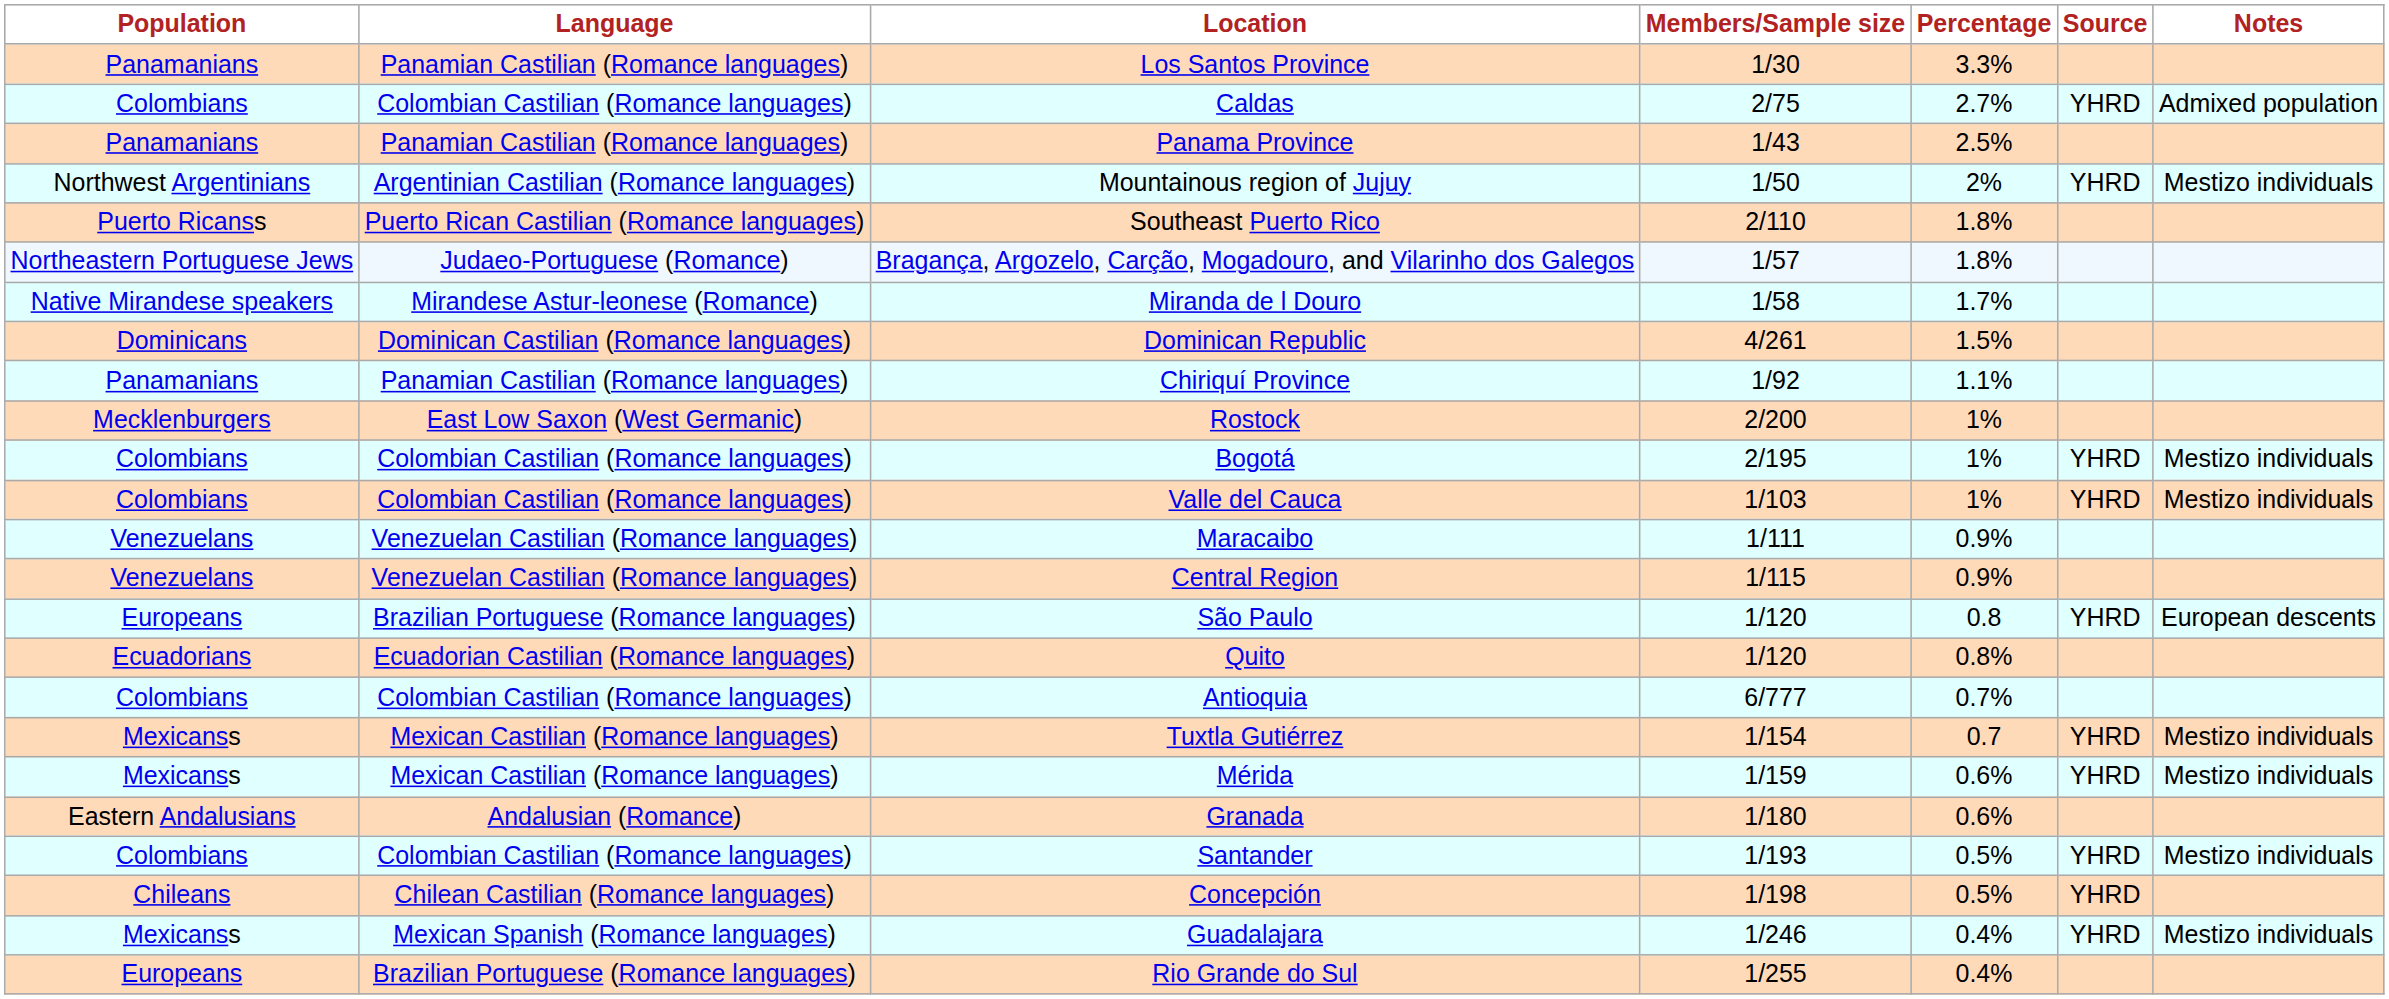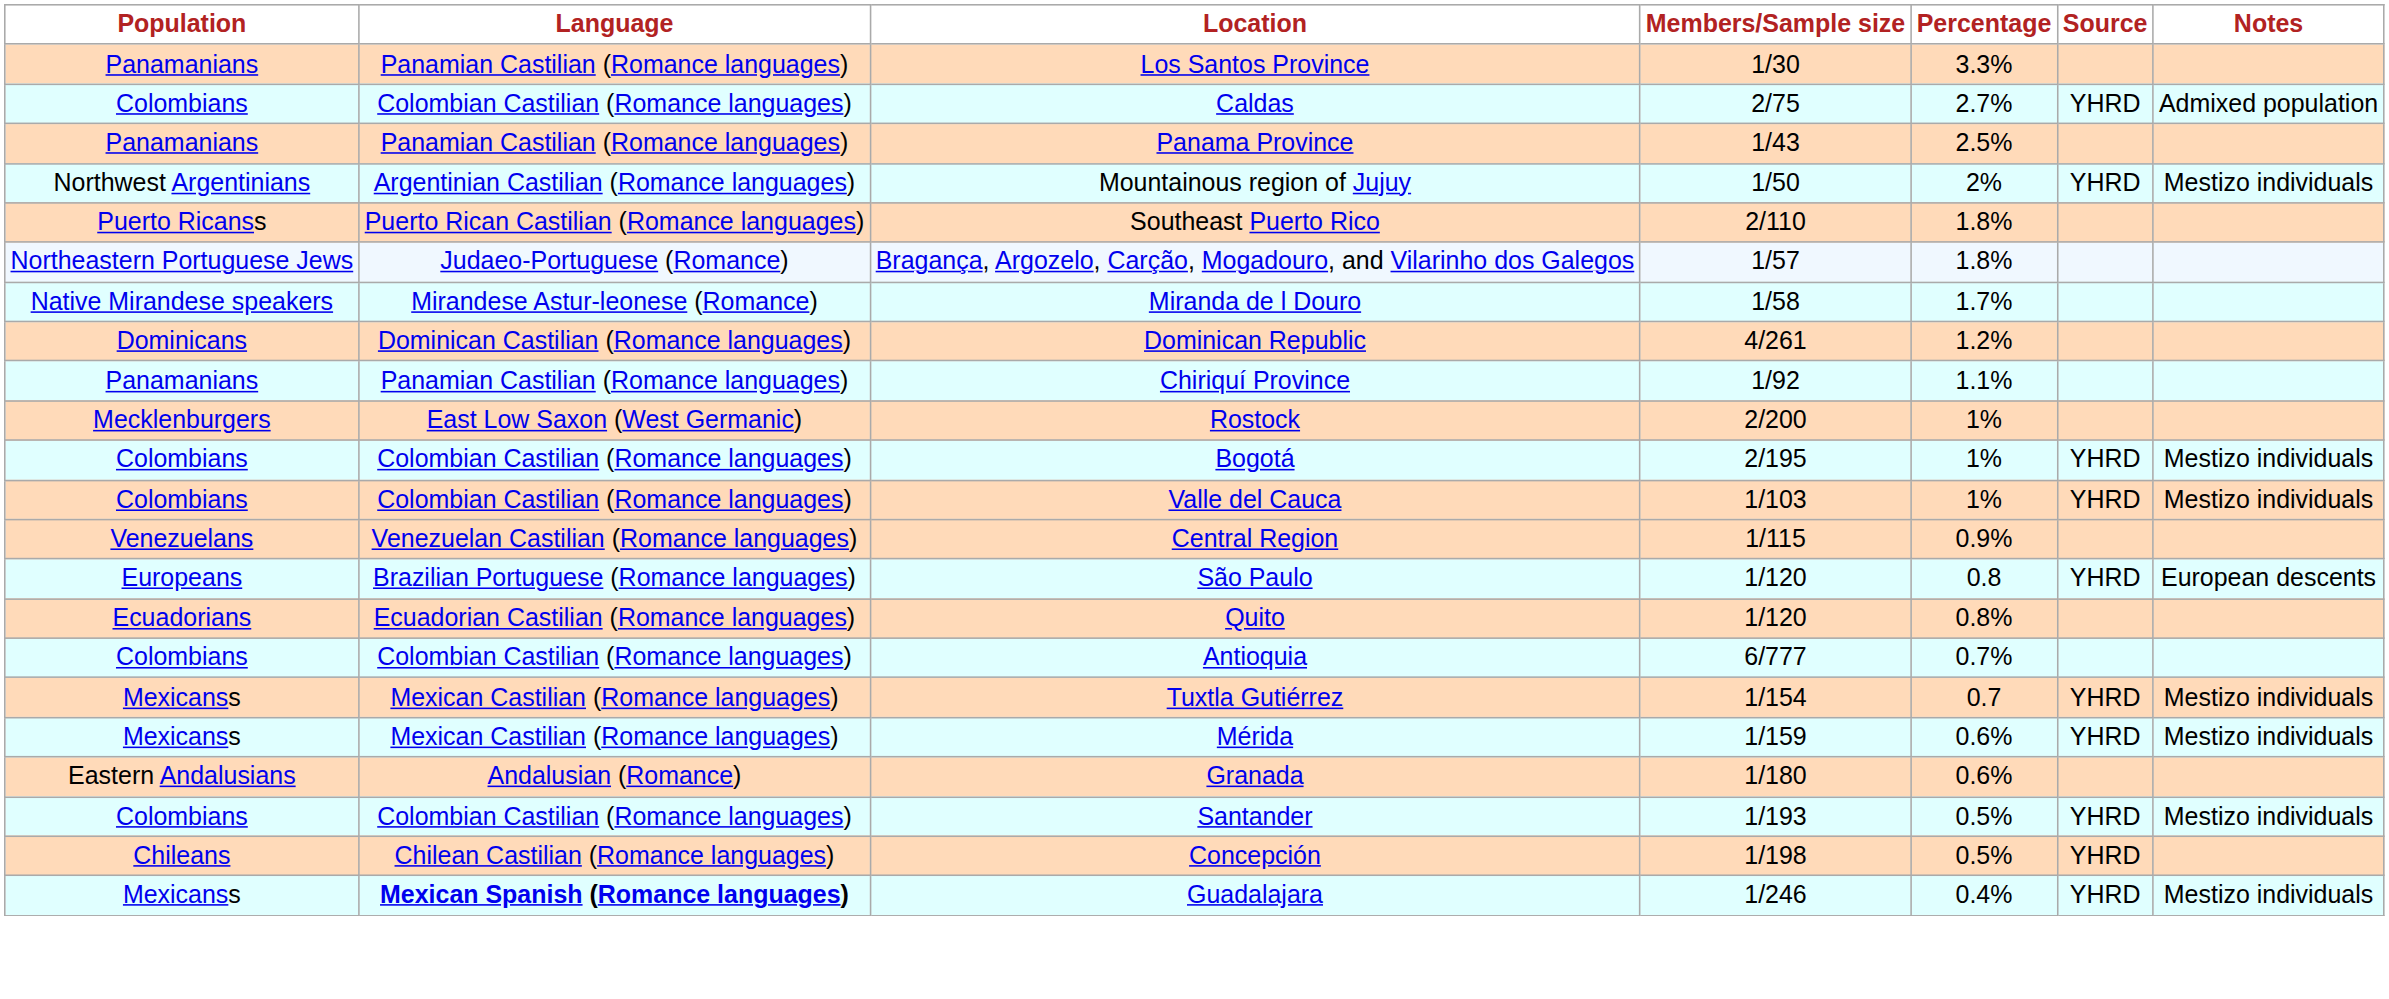Dominican Republic | Percentage: 1.5% -> 1.2%
- row: Venezuelans | Venezuelan Castilian (Romance languages) | Maracaibo | 1/111 | 0.9%
Guadalajara | Language: normal -> bold
- row: Europeans | Brazilian Portuguese (Romance languages) | Rio Grande do Sul | 1/255 | 0.4%
